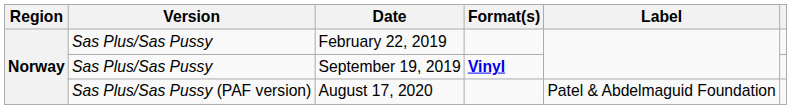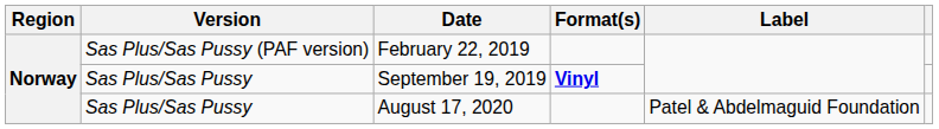February 22, 2019 | Version: Sas Plus/Sas Pussy -> Sas Plus/Sas Pussy (PAF version)
August 17, 2020 | Version: Sas Plus/Sas Pussy (PAF version) -> Sas Plus/Sas Pussy
